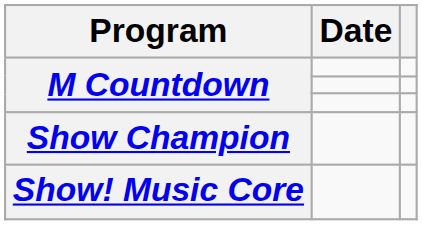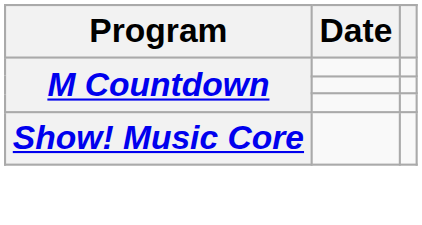- row: Show Champion
